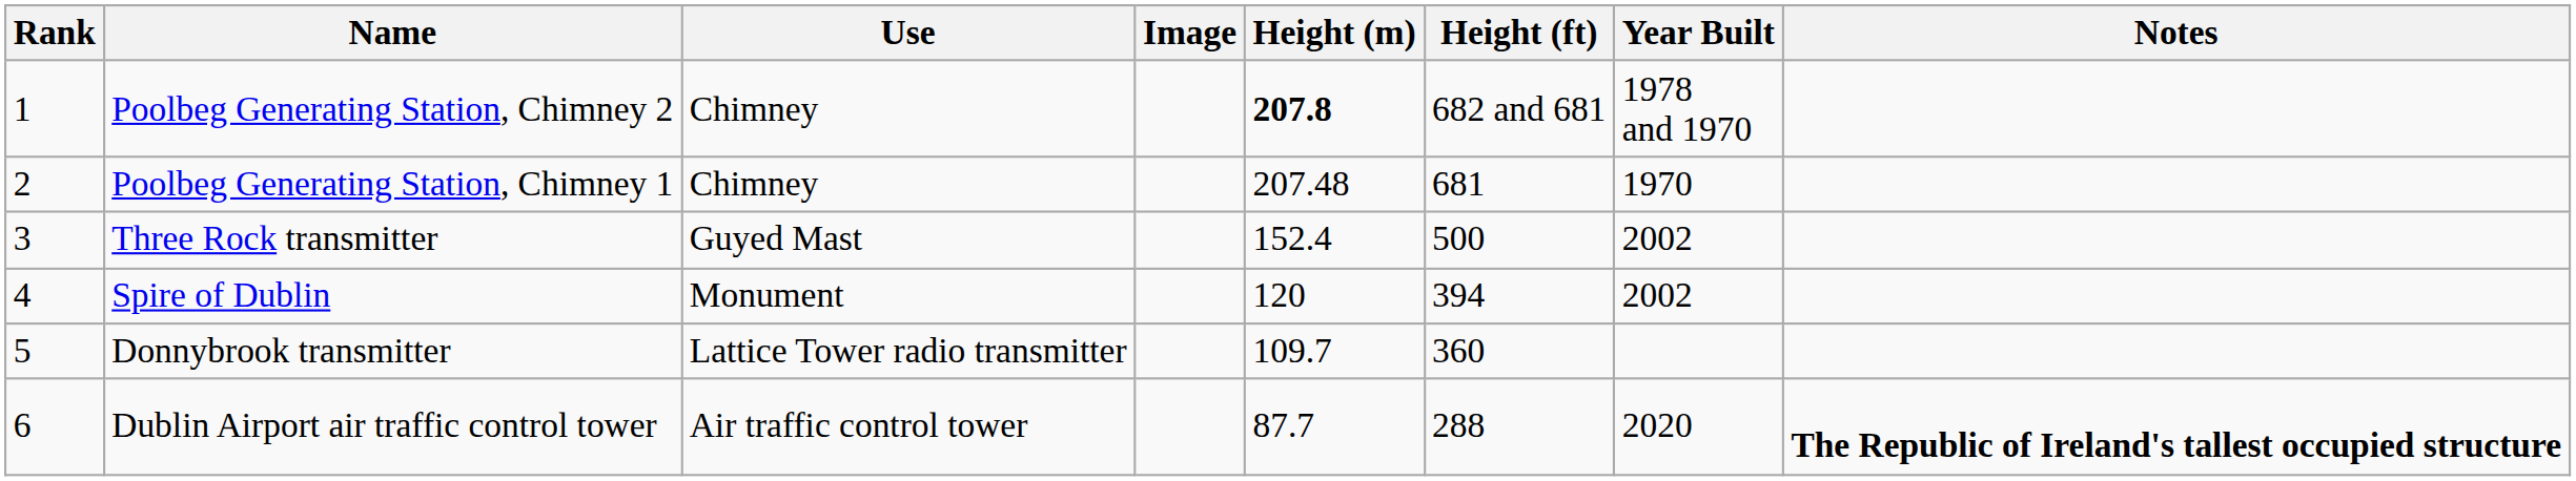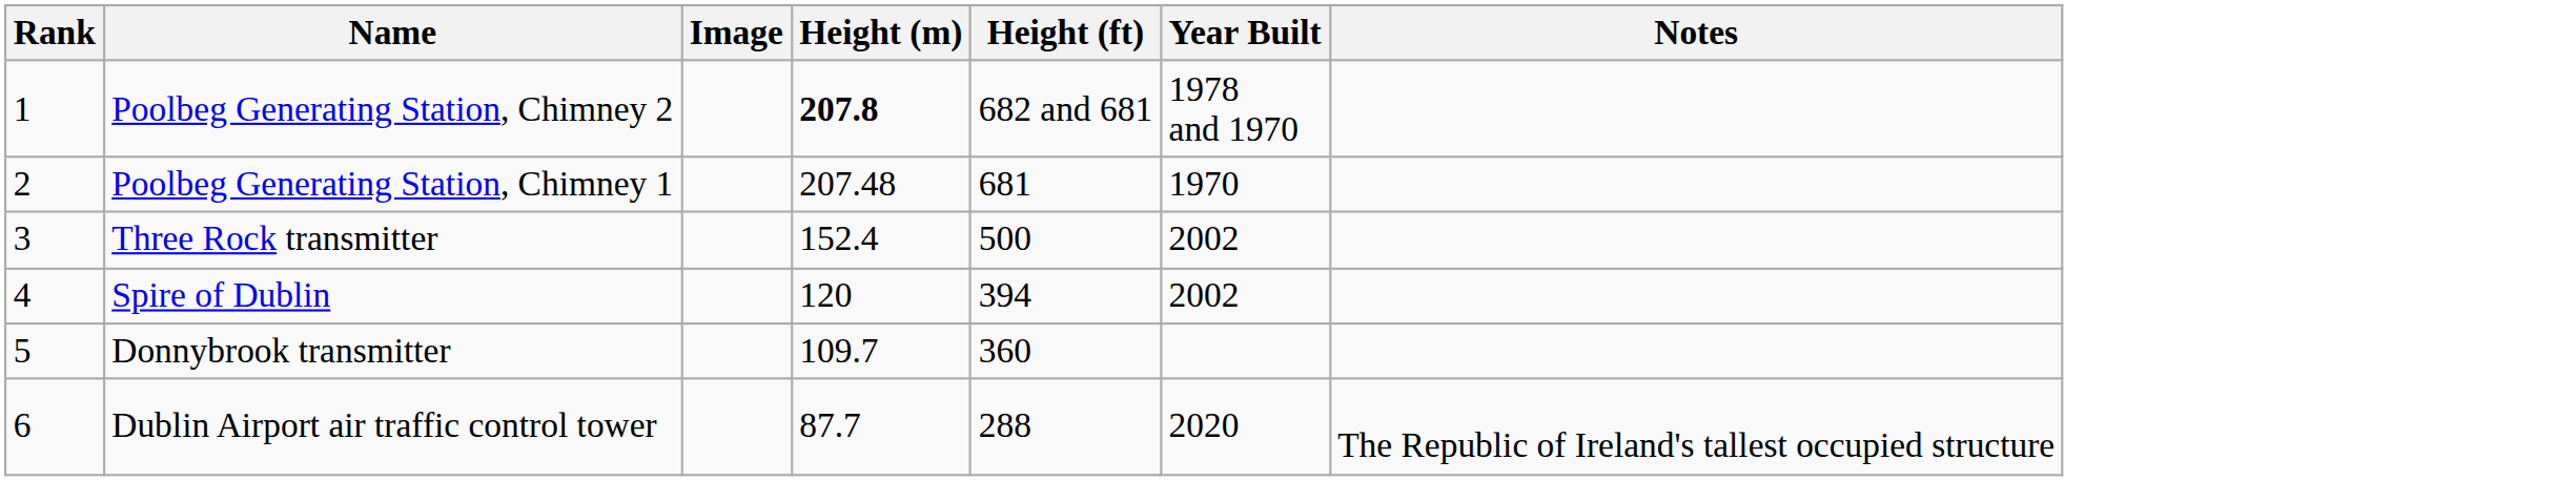- column: Use | Chimney | Chimney | Guyed Mast | Monument | Lattice Tower radio transmitter | Air traffic control tower
Dublin Airport air traffic control tower | Notes: bold -> normal
